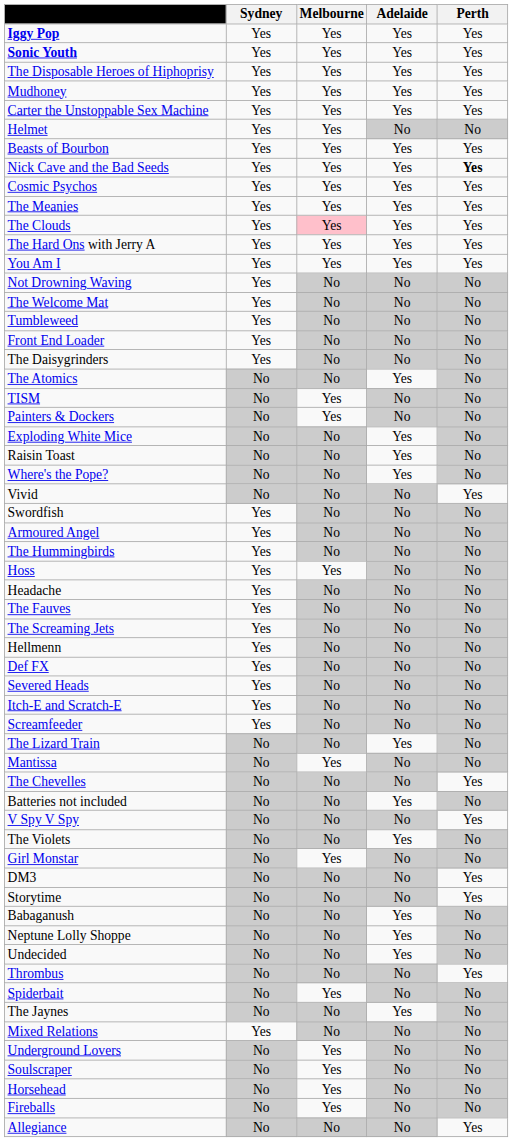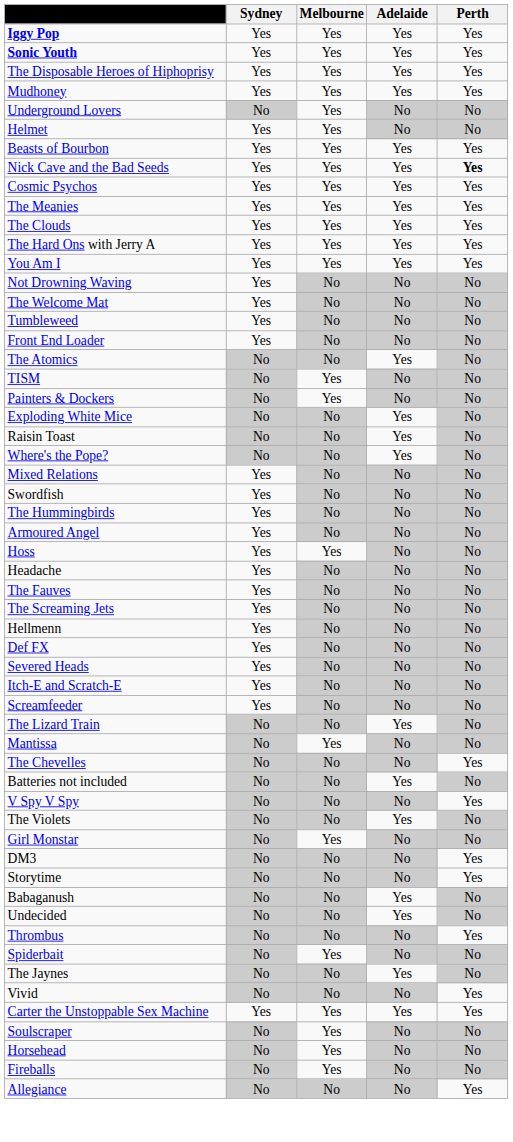rows swapped: Carter the Unstoppable Sex Machine <-> Underground Lovers
The Clouds | Melbourne: pink background -> no background
- row: The Daisygrinders | Yes | No | No | No
rows swapped: Mixed Relations <-> Vivid
rows swapped: Armoured Angel <-> The Hummingbirds
- row: Neptune Lolly Shoppe | No | No | Yes | No
